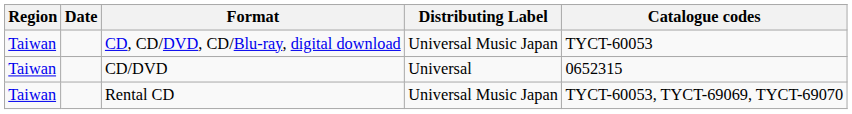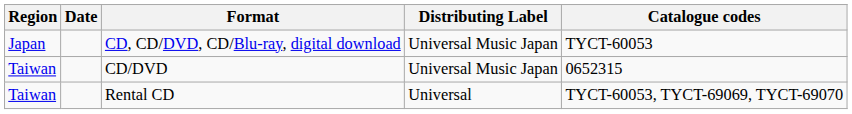CD, CD/DVD, CD/Blu-ray, digital download | Region: Taiwan -> Japan
CD/DVD | Distributing Label: Universal -> Universal Music Japan
Rental CD | Distributing Label: Universal Music Japan -> Universal
